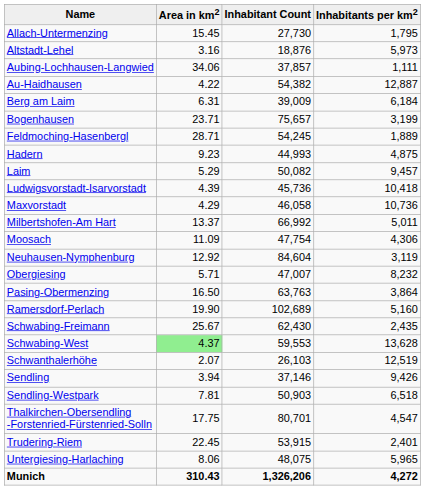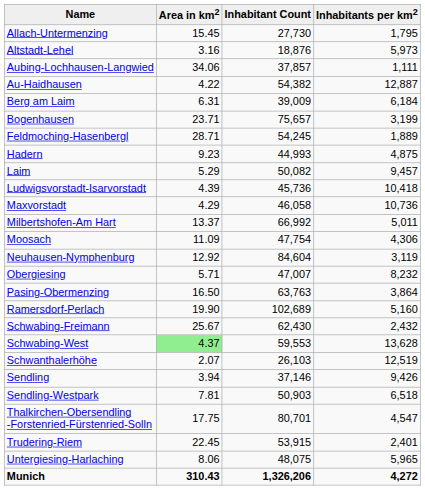Schwabing-Freimann | Inhabitants per km2: 2,435 -> 2,432
